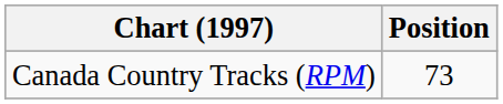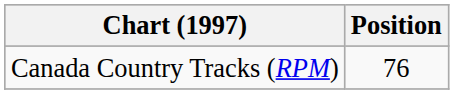Canada Country Tracks (RPM) | Position: 73 -> 76
